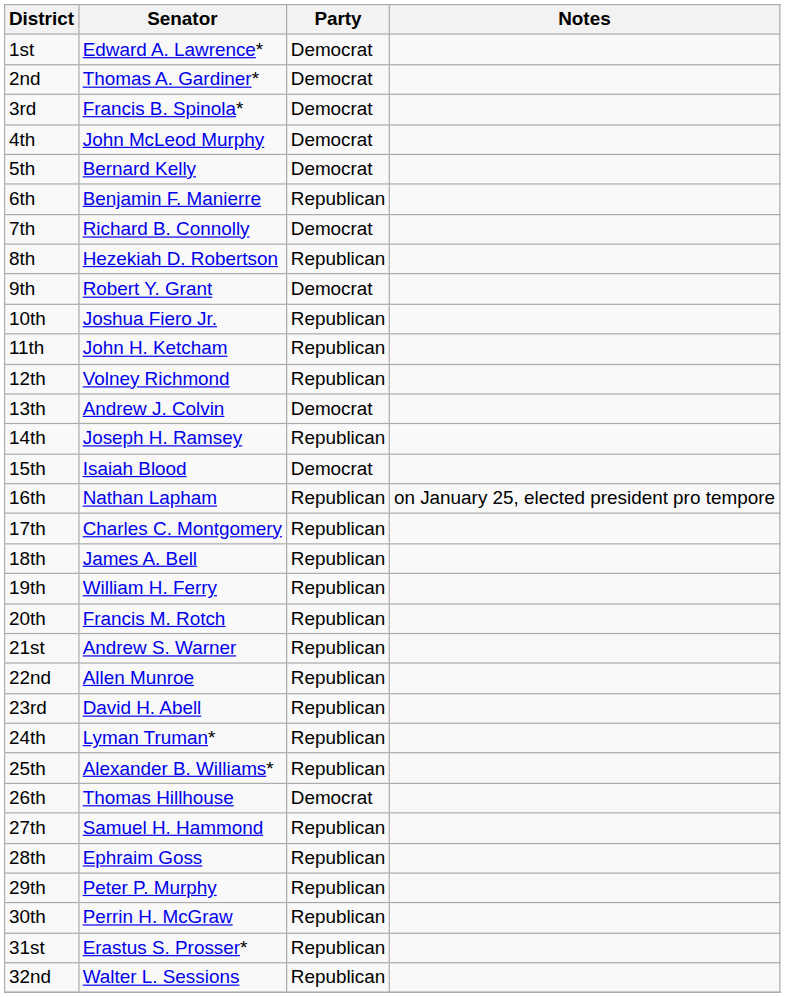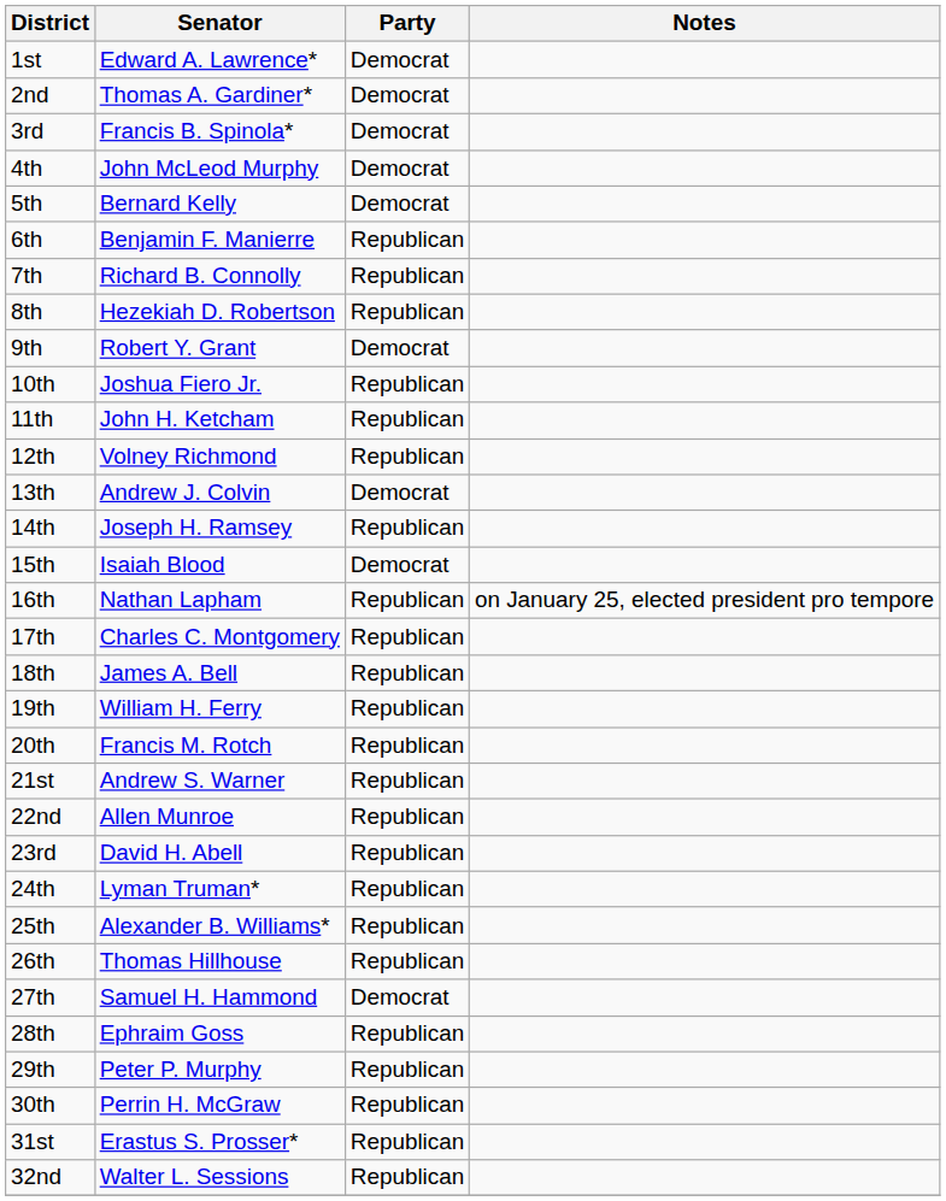7th | Party: Democrat -> Republican
26th | Party: Democrat -> Republican
27th | Party: Republican -> Democrat
